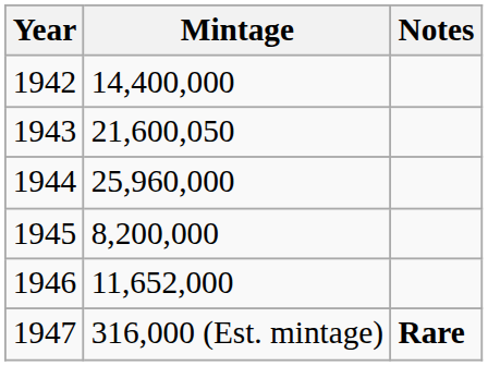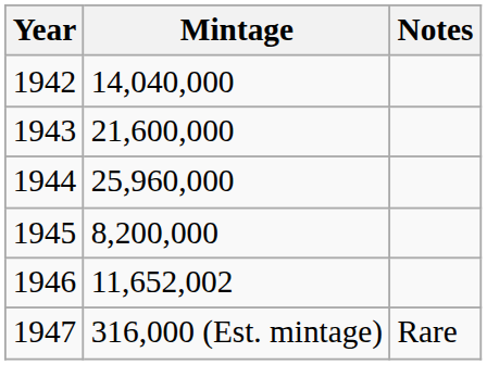1942 | Mintage: 14,400,000 -> 14,040,000
1943 | Mintage: 21,600,050 -> 21,600,000
1946 | Mintage: 11,652,000 -> 11,652,002
1947 | Notes: bold -> normal
